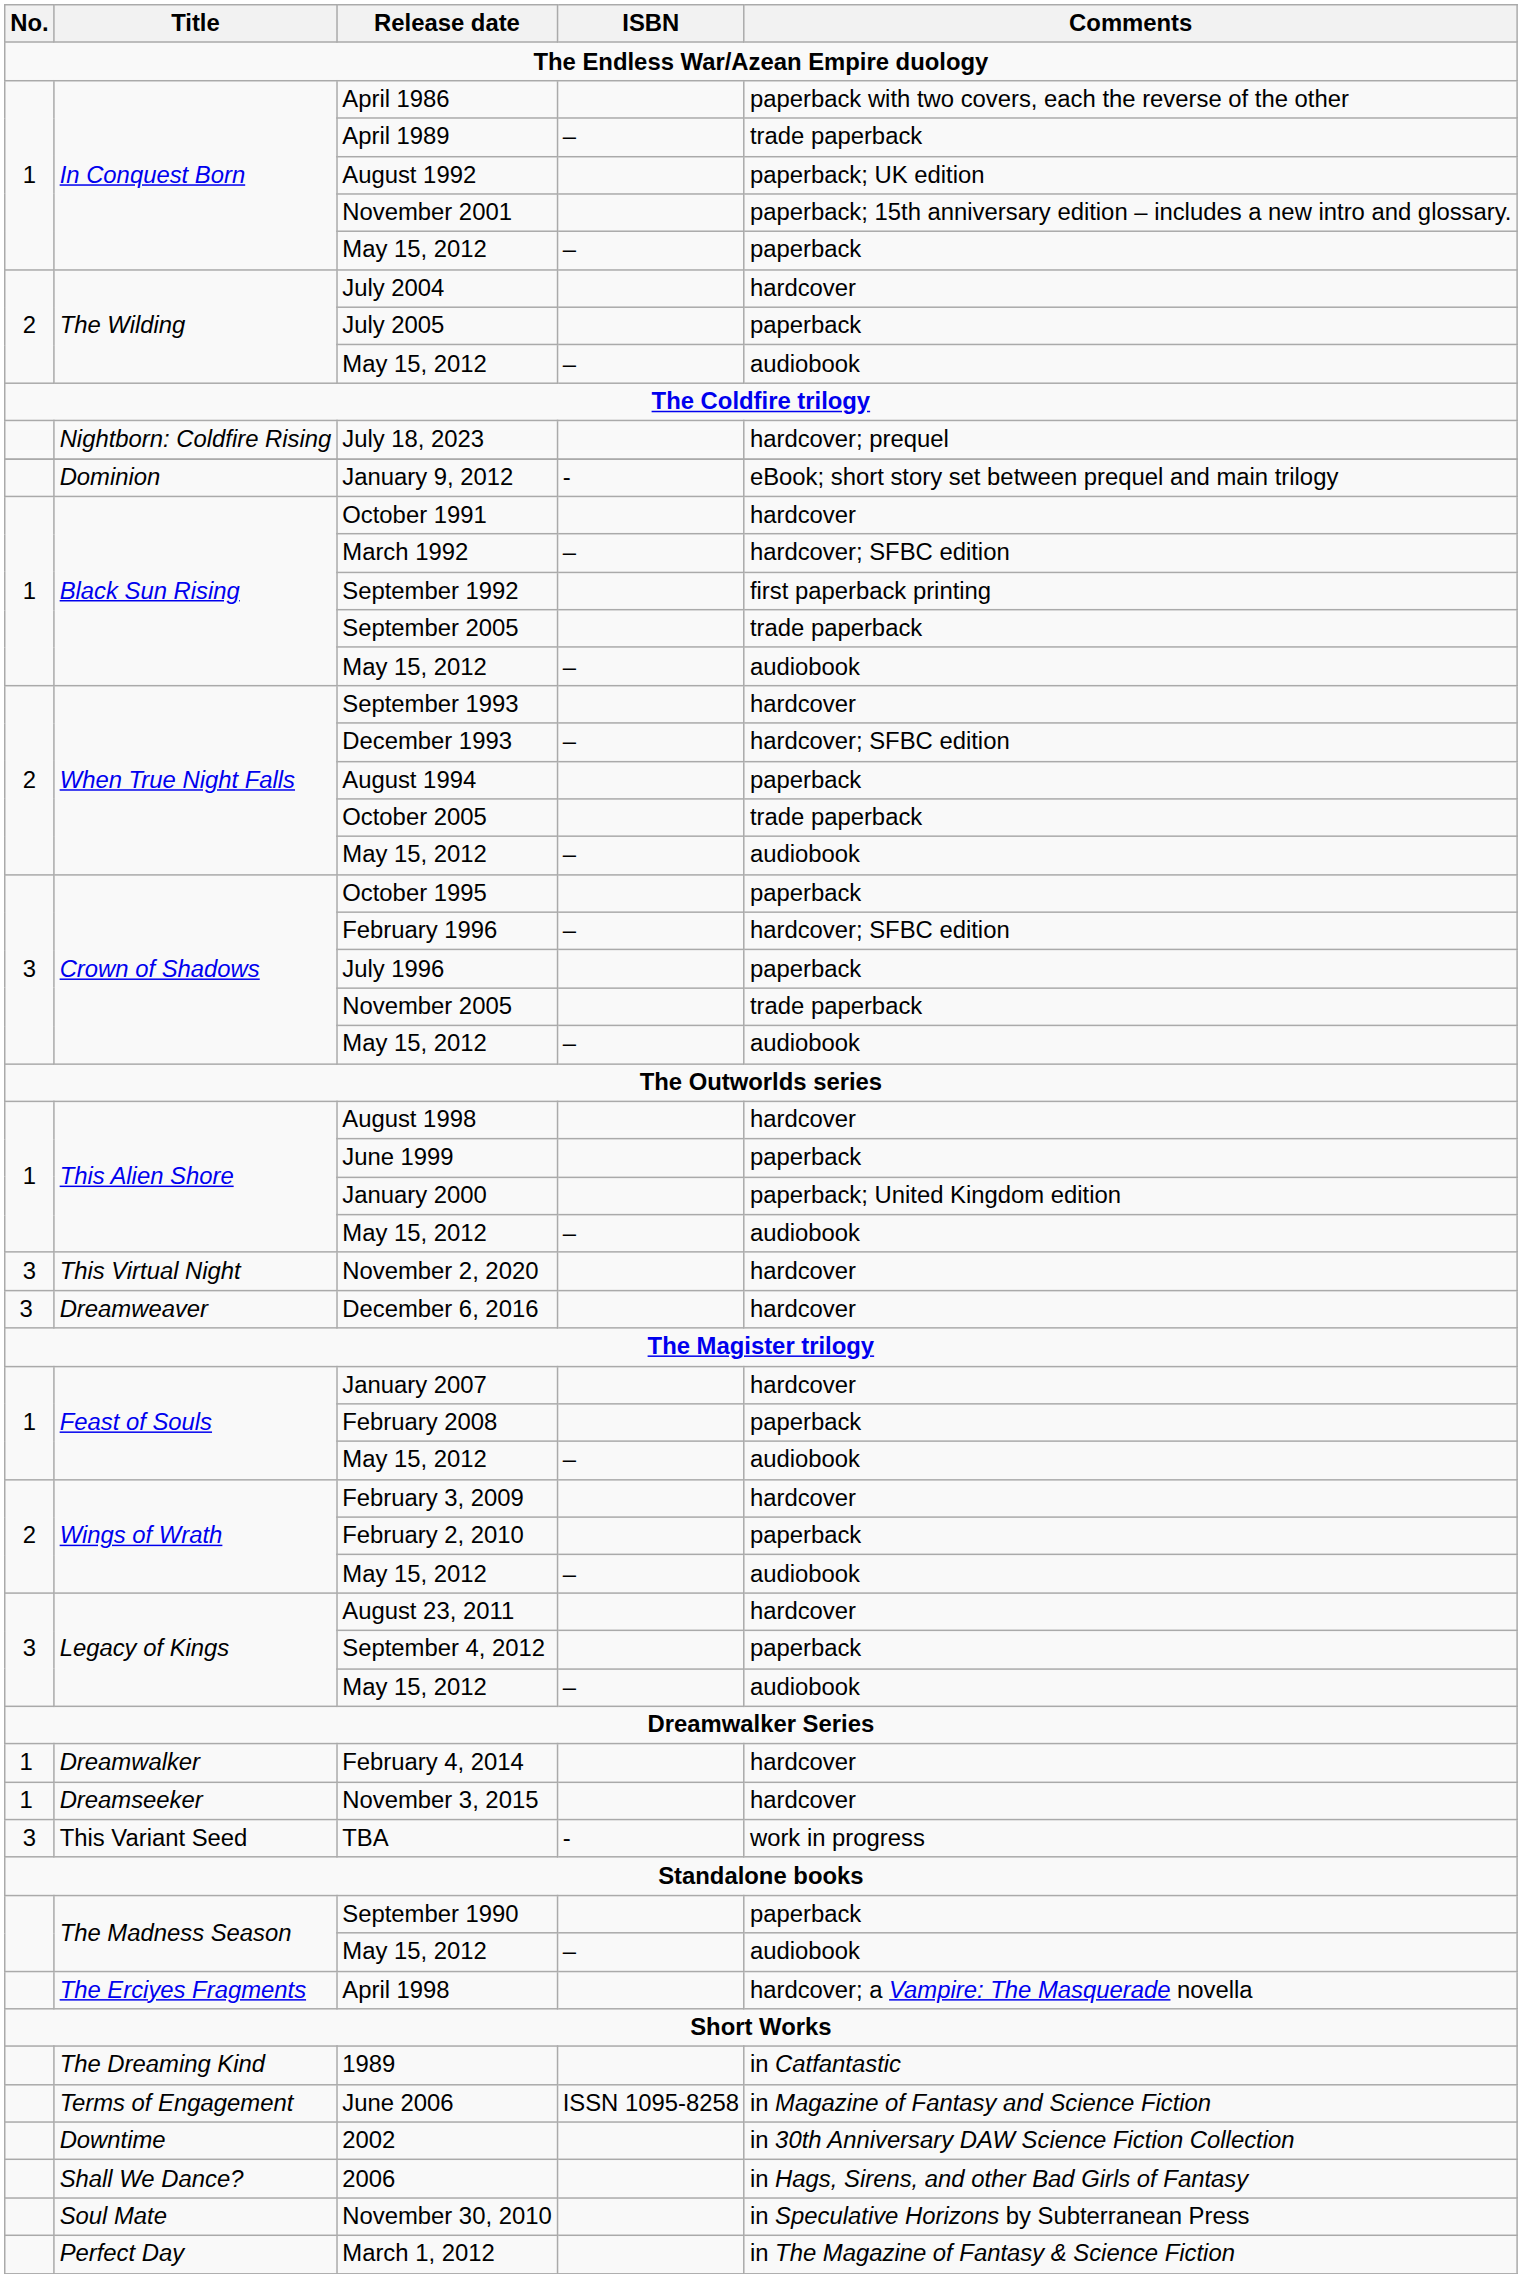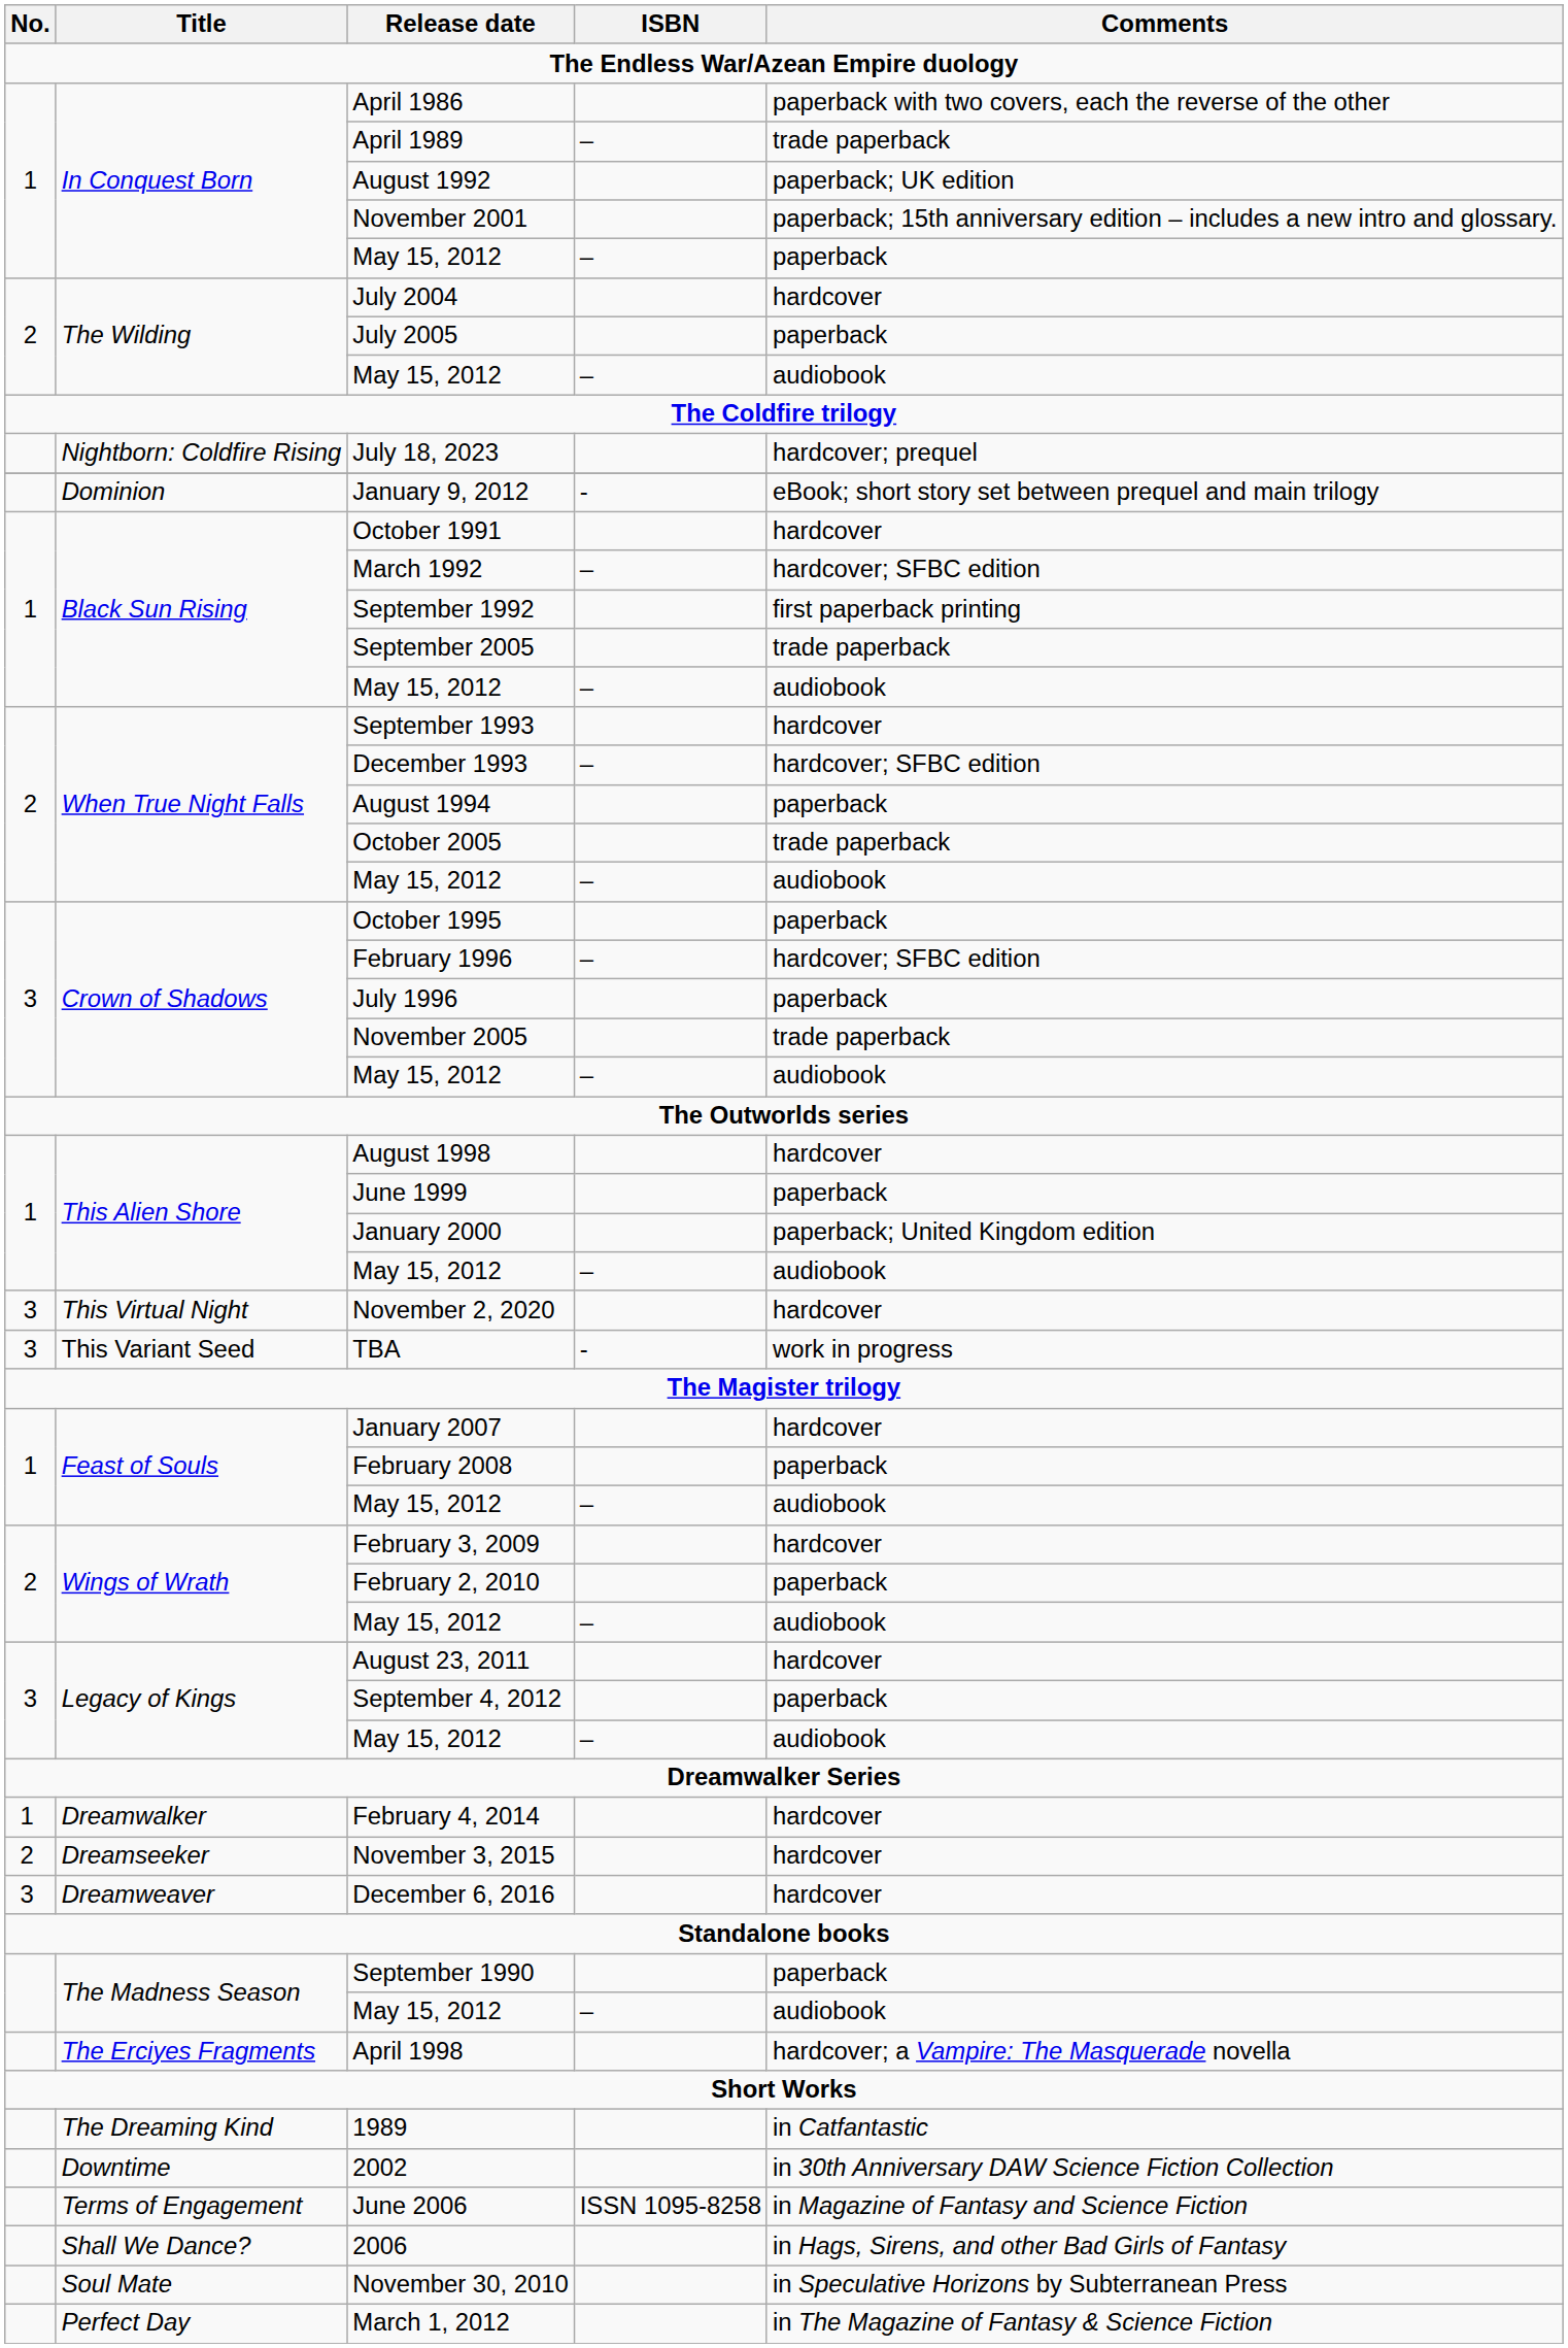rows swapped: TBA <-> December 6, 2016
November 3, 2015 | No.: 1 -> 2
rows swapped: 2002 <-> June 2006
